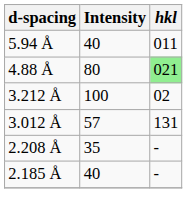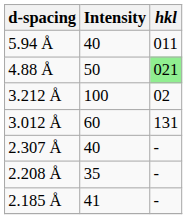4.88 Å | Intensity: 80 -> 50
3.012 Å | Intensity: 57 -> 60
+ row: 2.307 Å | 40 | -
2.185 Å | Intensity: 40 -> 41
